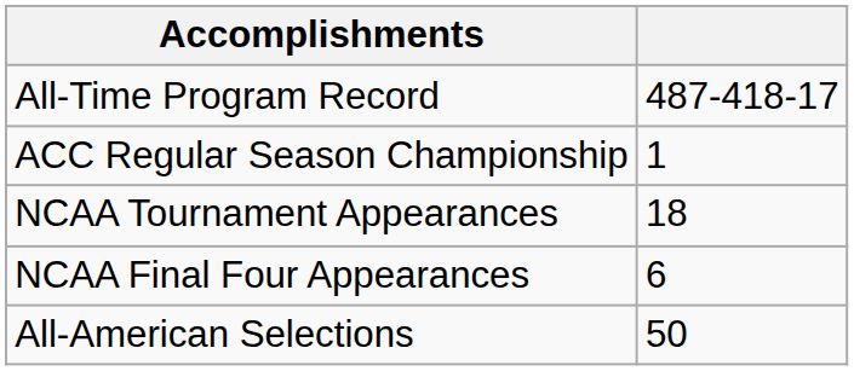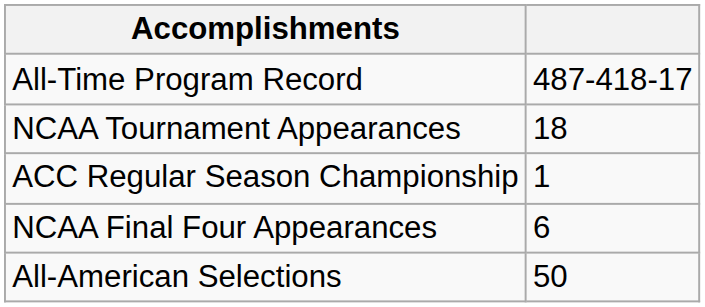rows swapped: NCAA Tournament Appearances <-> ACC Regular Season Championship
